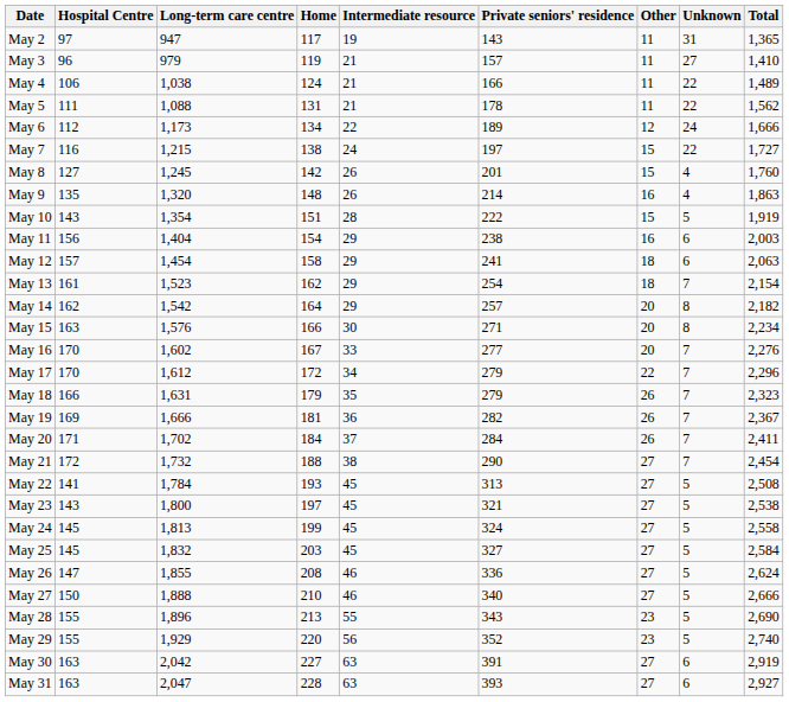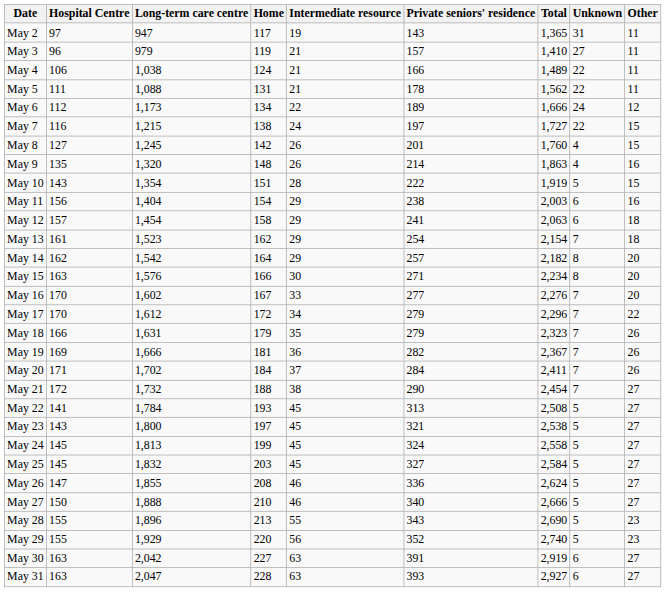columns swapped: Other <-> Total
